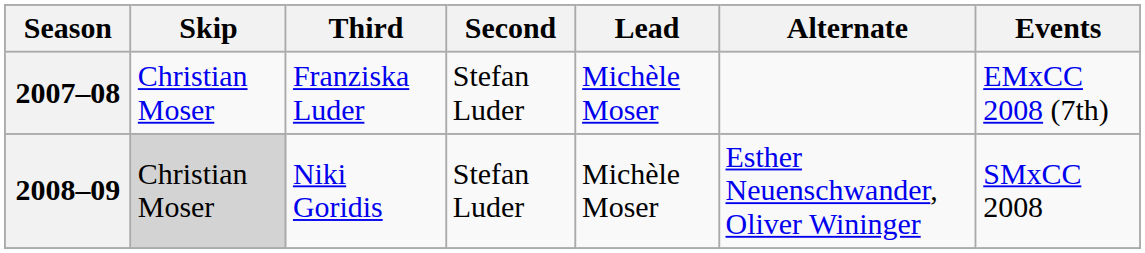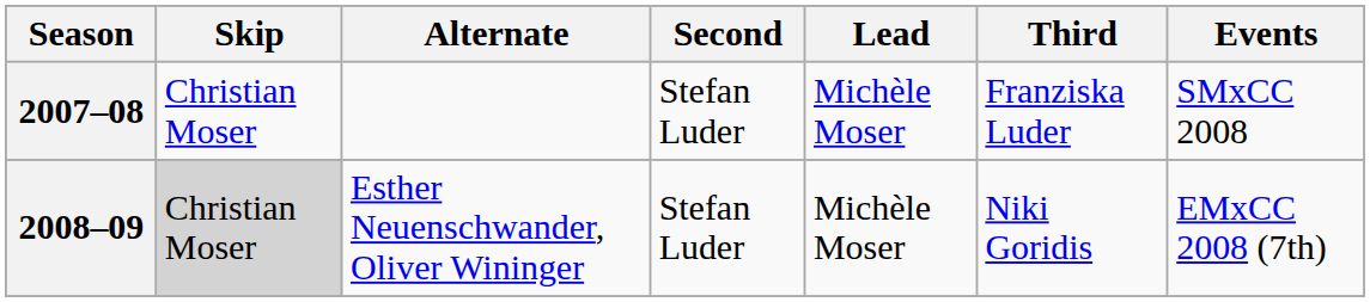columns swapped: Third <-> Alternate
2007–08 | Events: EMxCC 2008 (7th) -> SMxCC 2008
2008–09 | Events: SMxCC 2008 -> EMxCC 2008 (7th)
